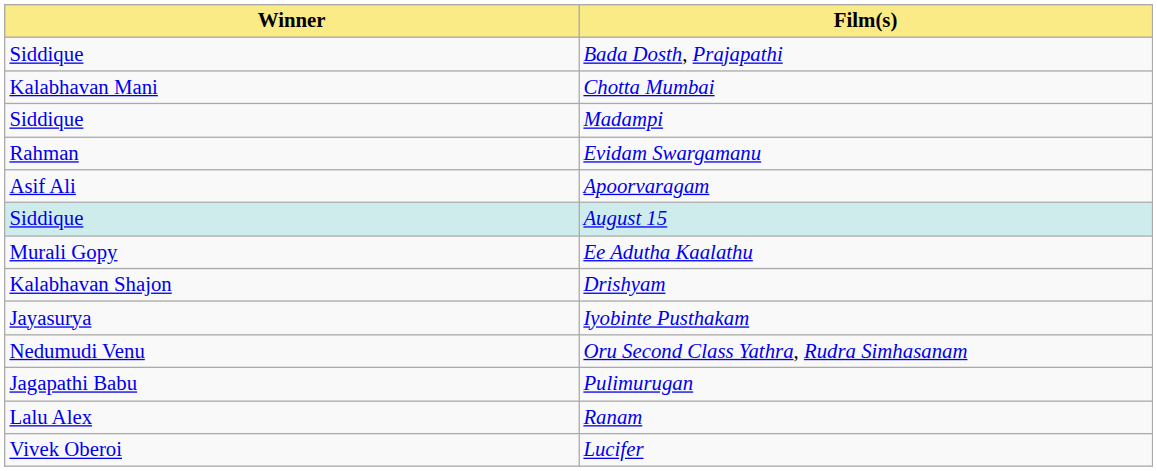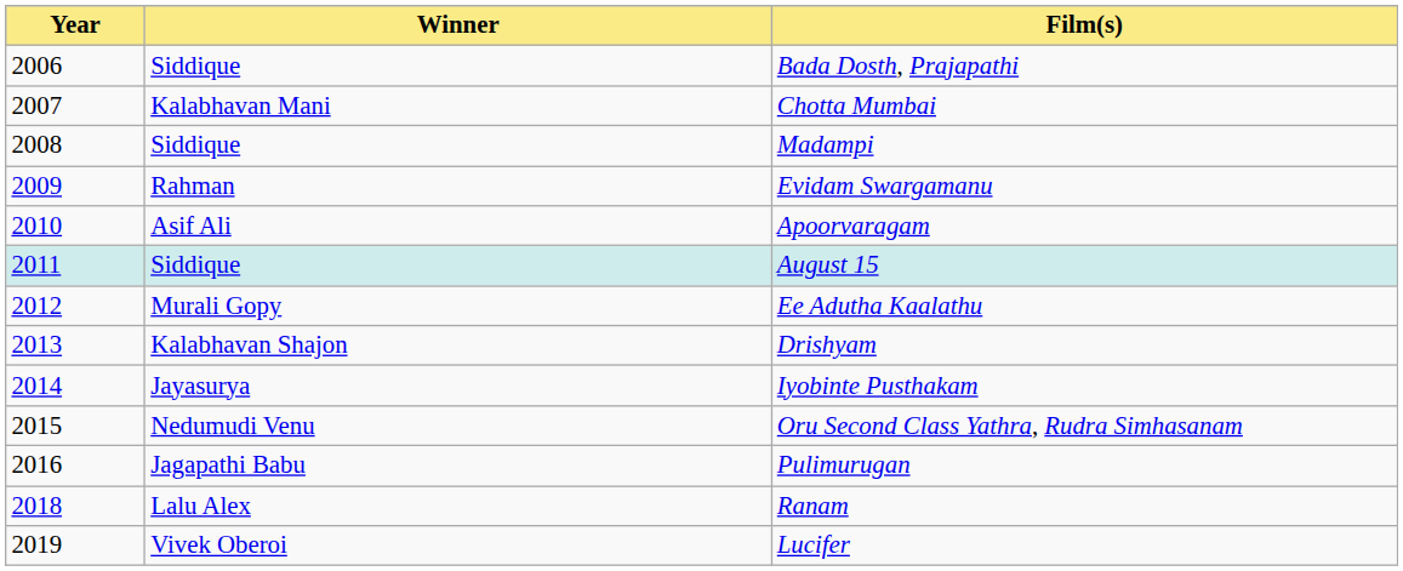+ column: Year | 2006 | 2007 | 2008 | 2009 | 2010 | 2011 | 2012 | 2013 | 2014 | 2015 | 2016 | 2018 | 2019
